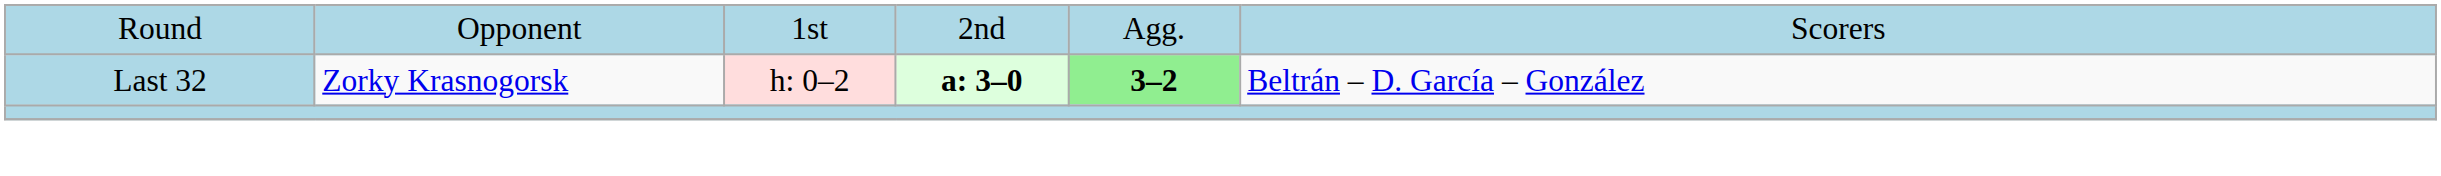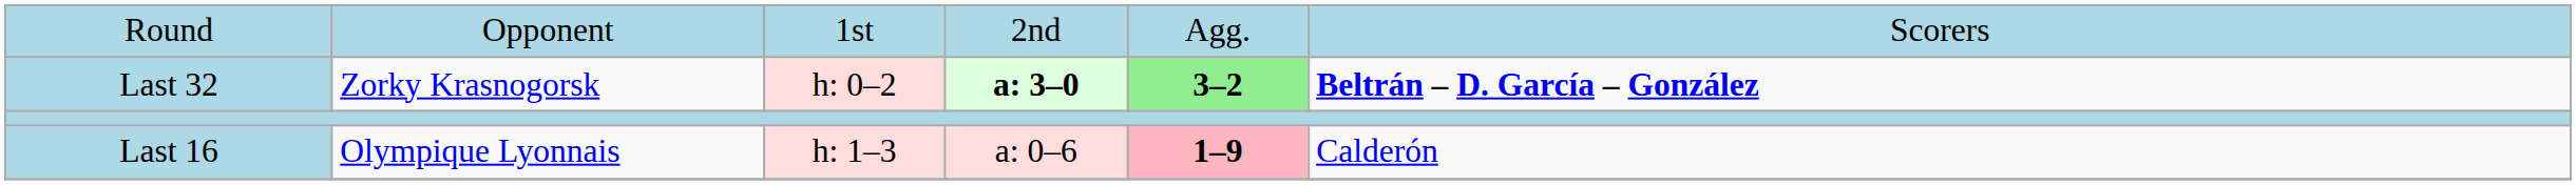Last 32 | column 6: normal -> bold
+ row: Last 16 | Olympique Lyonnais | h: 1–3 | a: 0–6 | 1–9 | Calderón
